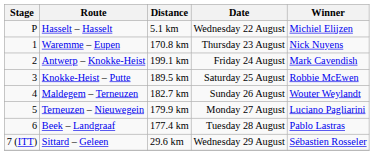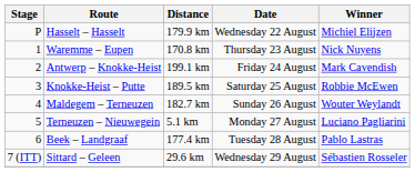Hasselt – Hasselt | Distance: 5.1 km -> 179.9 km
Terneuzen – Nieuwegein | Distance: 179.9 km -> 5.1 km
